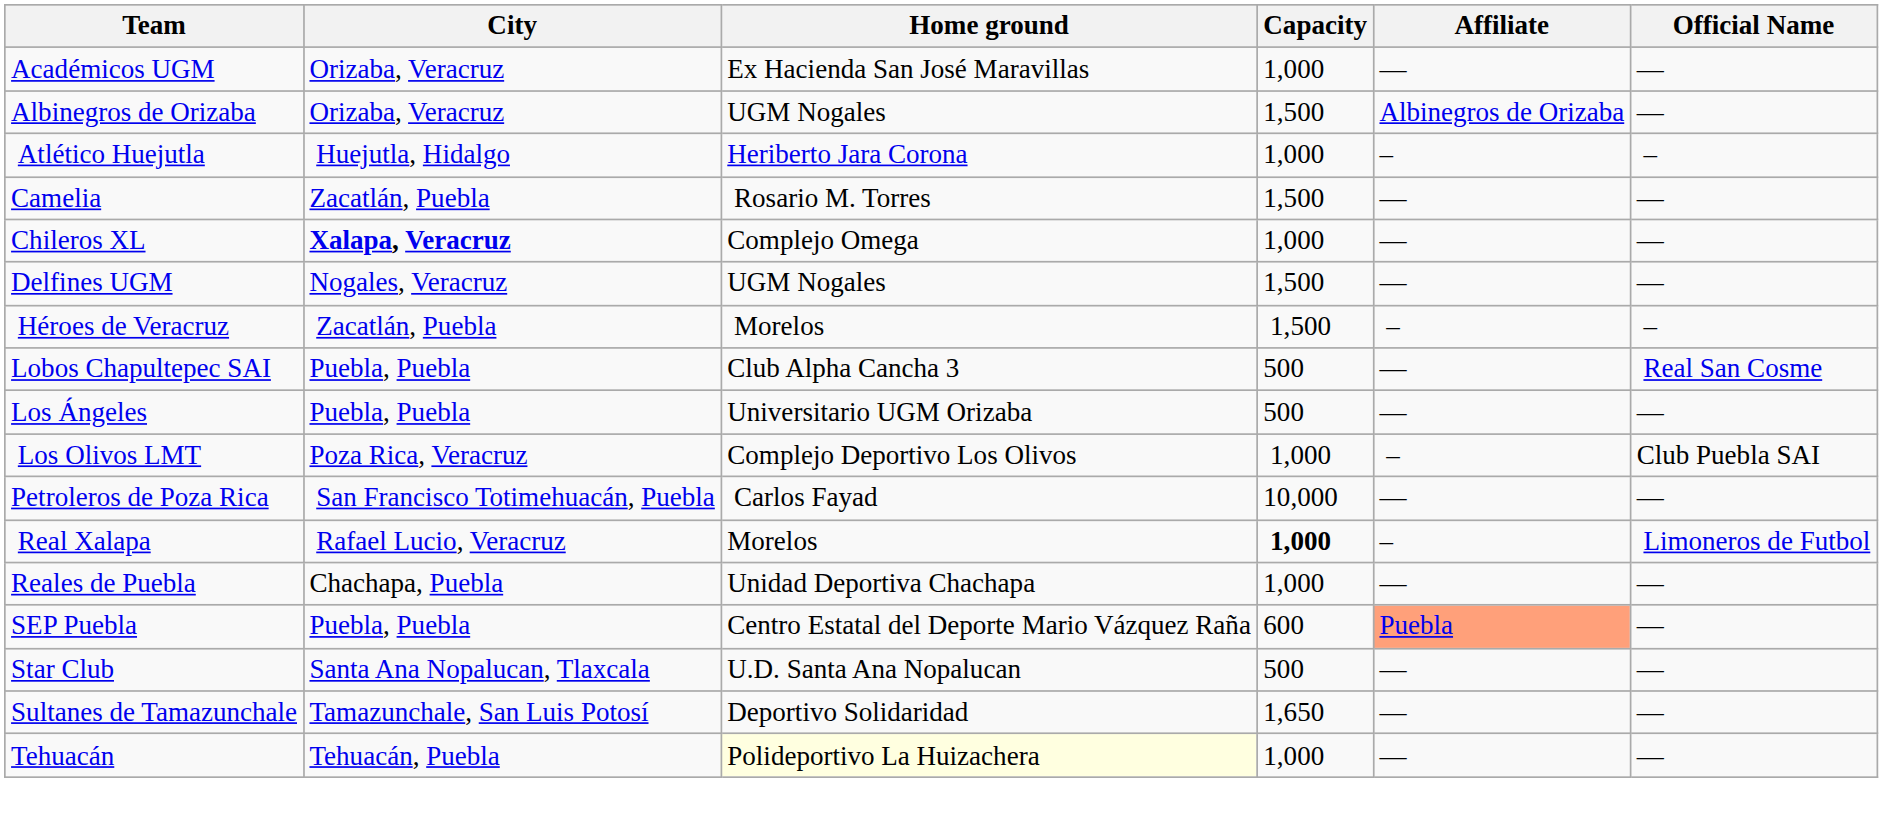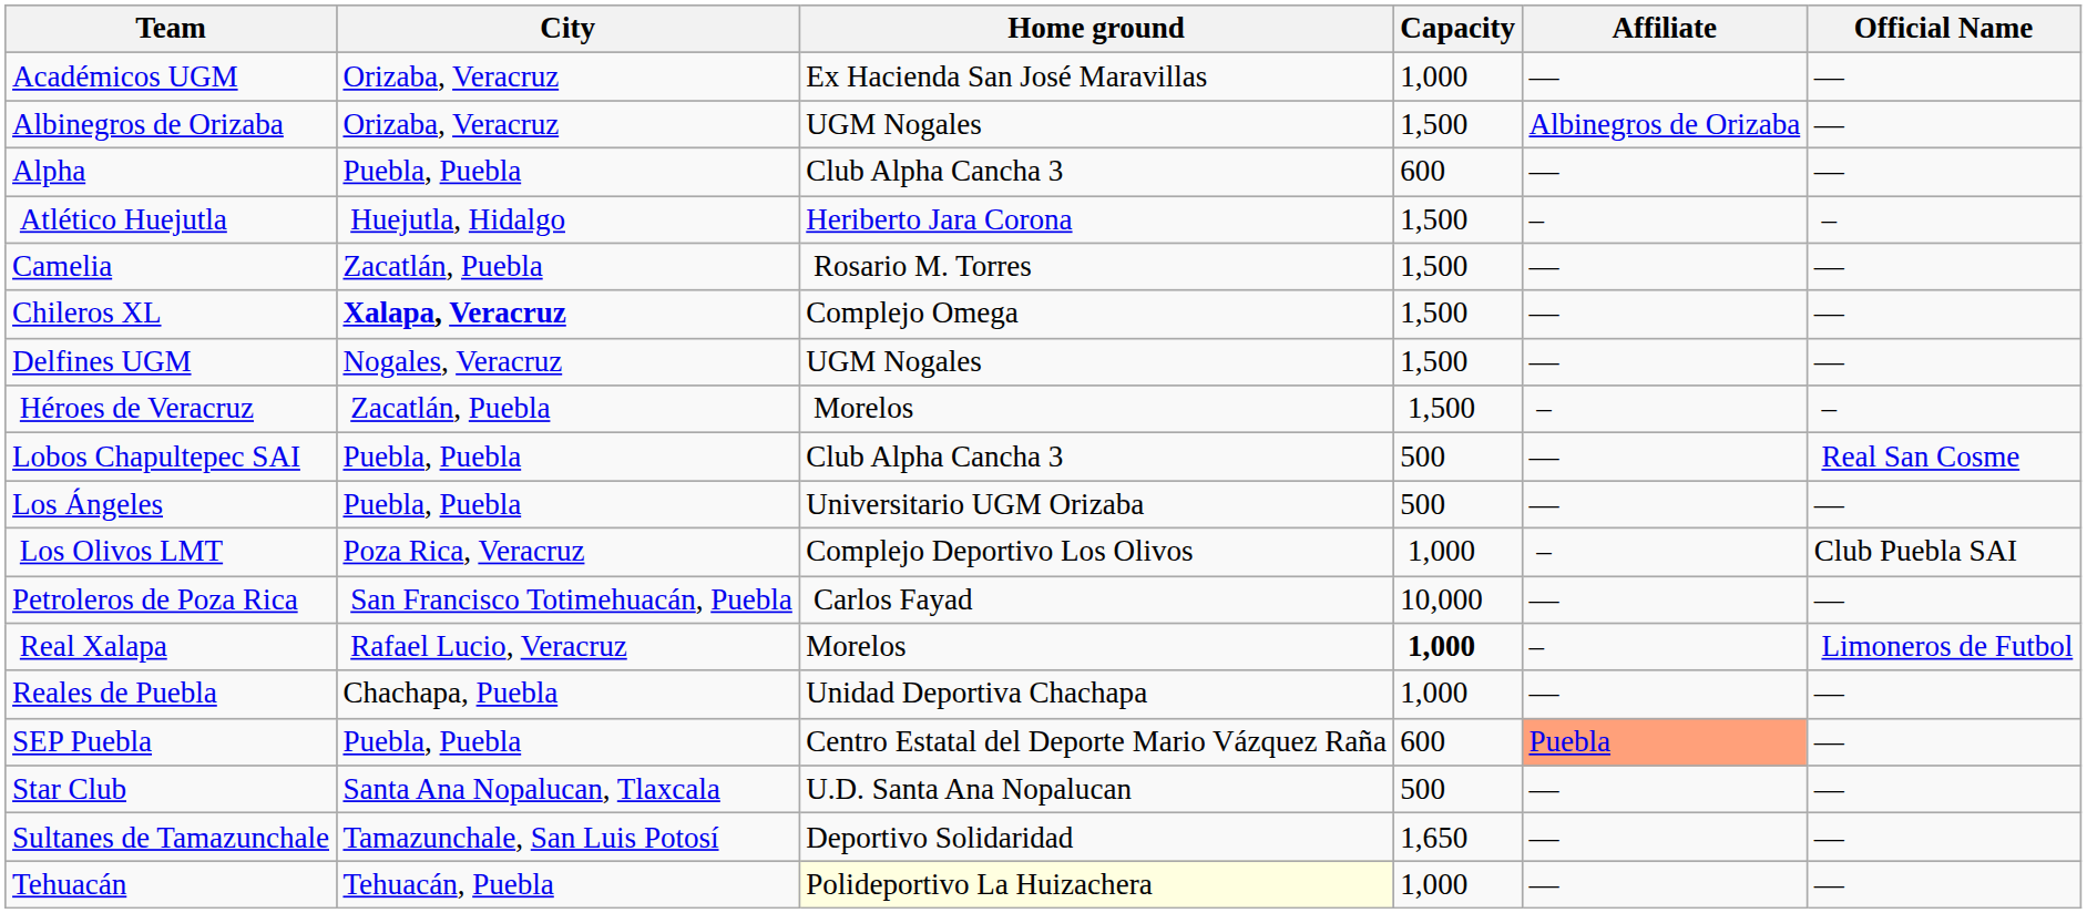+ row: Alpha | Puebla, Puebla | Club Alpha Cancha 3 | 600 | — | —
Atlético Huejutla | Capacity: 1,000 -> 1,500
Chileros XL | Capacity: 1,000 -> 1,500
